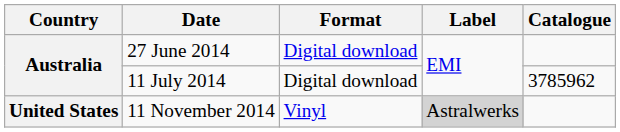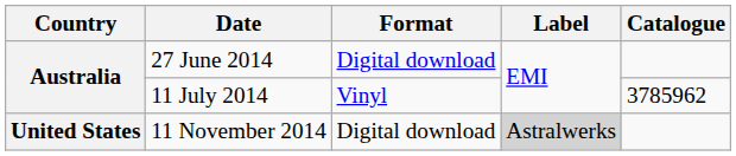11 July 2014 | Format: Digital download -> Vinyl
11 November 2014 | Format: Vinyl -> Digital download
